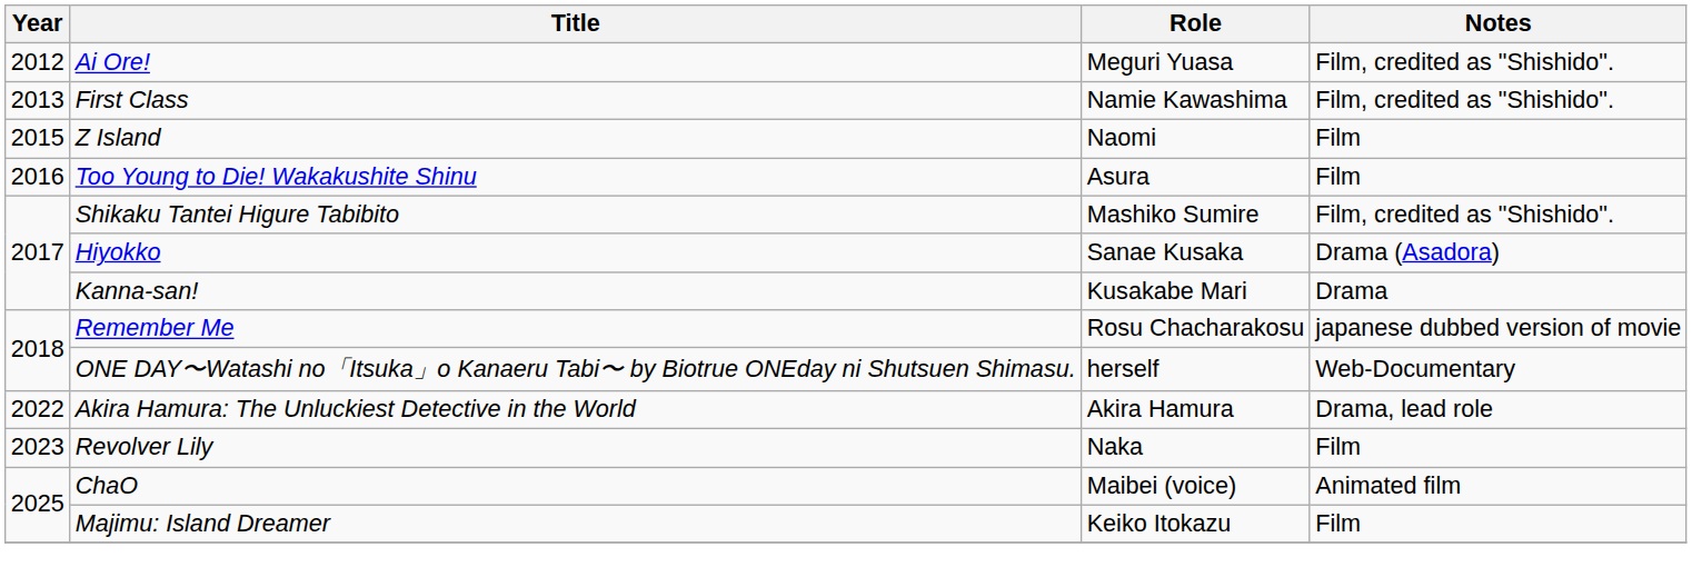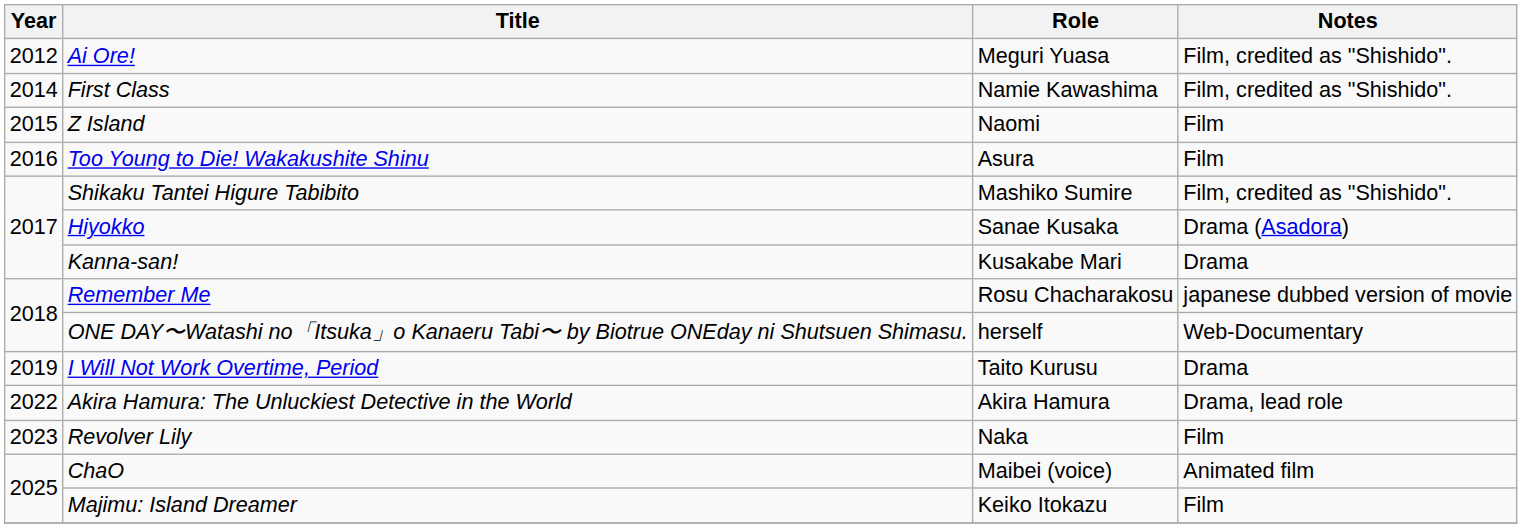First Class | Year: 2013 -> 2014
+ row: 2019 | I Will Not Work Overtime, Period | Taito Kurusu | Drama
